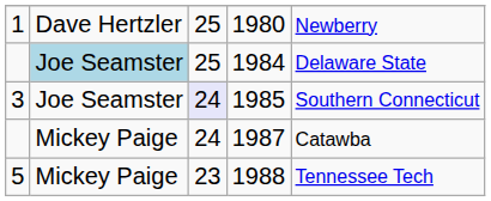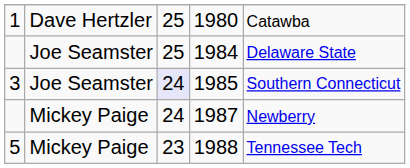1980 | column 5: Newberry -> Catawba
1984 | column 2: lightblue background -> no background
1987 | column 5: Catawba -> Newberry
